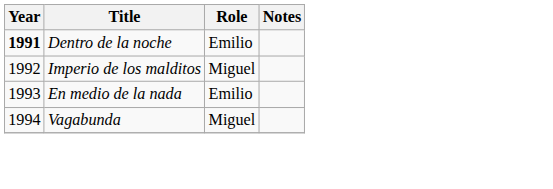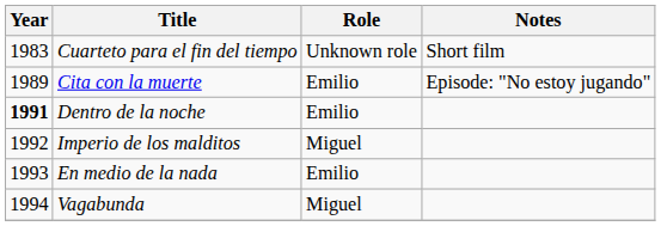+ row: 1983 | Cuarteto para el fin del tiempo | Unknown role | Short film
+ row: 1989 | Cita con la muerte | Emilio | Episode: "No estoy jugando"
